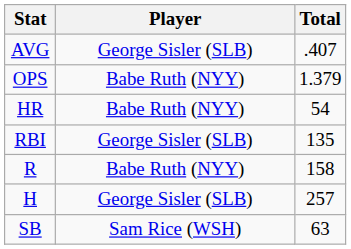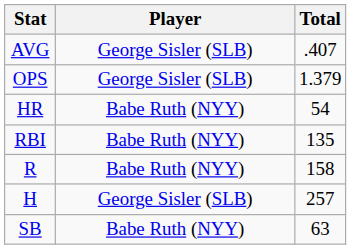OPS | Player: Babe Ruth (NYY) -> George Sisler (SLB)
RBI | Player: George Sisler (SLB) -> Babe Ruth (NYY)
SB | Player: Sam Rice (WSH) -> Babe Ruth (NYY)
